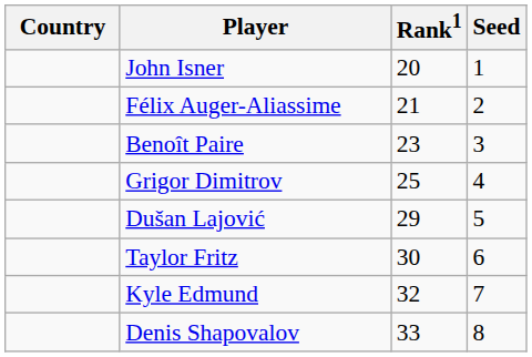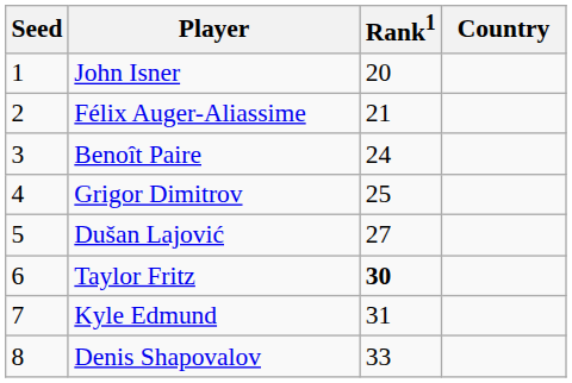columns swapped: Country <-> Seed
Benoît Paire | Rank1: 23 -> 24
Dušan Lajović | Rank1: 29 -> 27
Taylor Fritz | Rank1: normal -> bold
Kyle Edmund | Rank1: 32 -> 31
